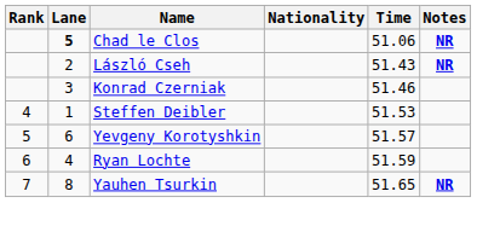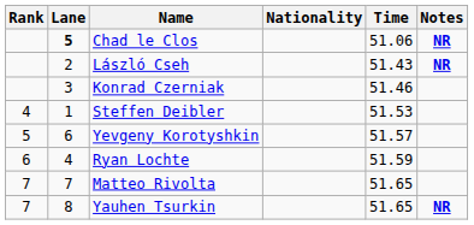+ row: 7 | 7 | Matteo Rivolta | 51.65
